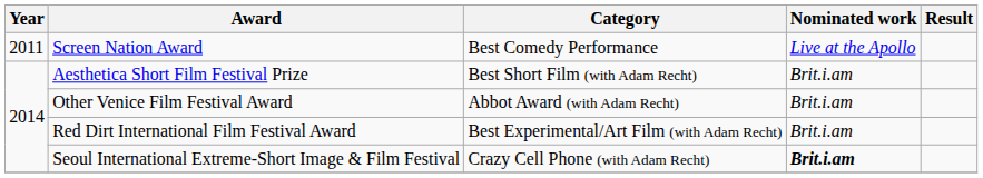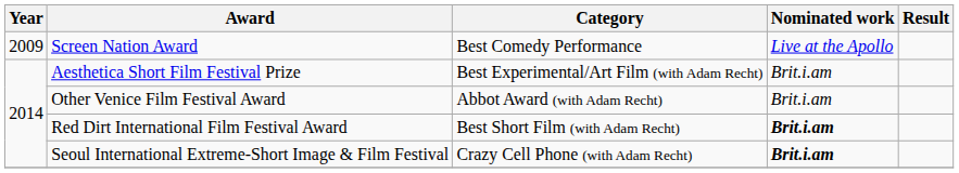Screen Nation Award | Year: 2011 -> 2009
Aesthetica Short Film Festival Prize | Category: Best Short Film (with Adam Recht) -> Best Experimental/Art Film (with Adam Recht)
Red Dirt International Film Festival Award | Category: Best Experimental/Art Film (with Adam Recht) -> Best Short Film (with Adam Recht)
Red Dirt International Film Festival Award | Nominated work: normal -> bold
